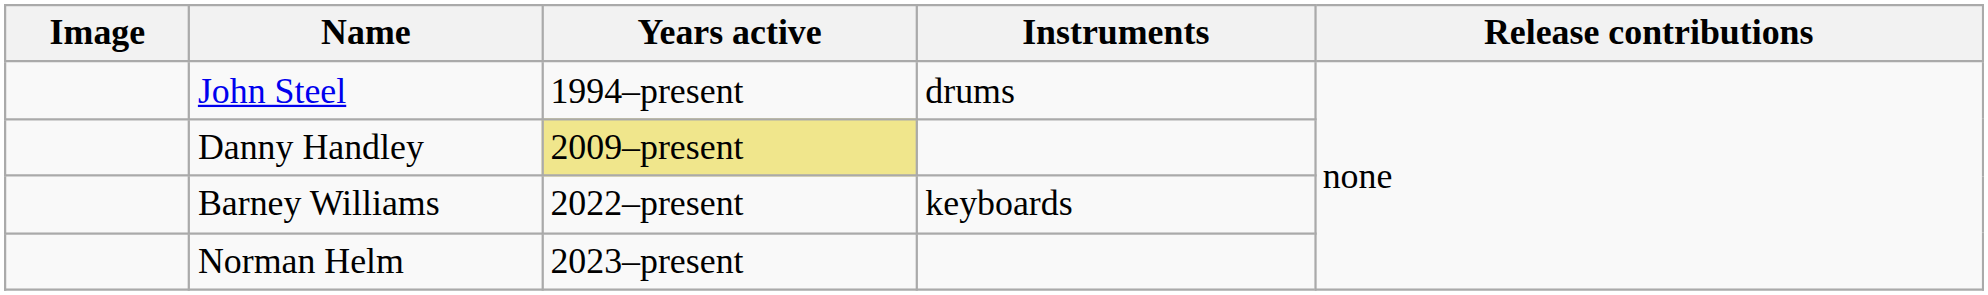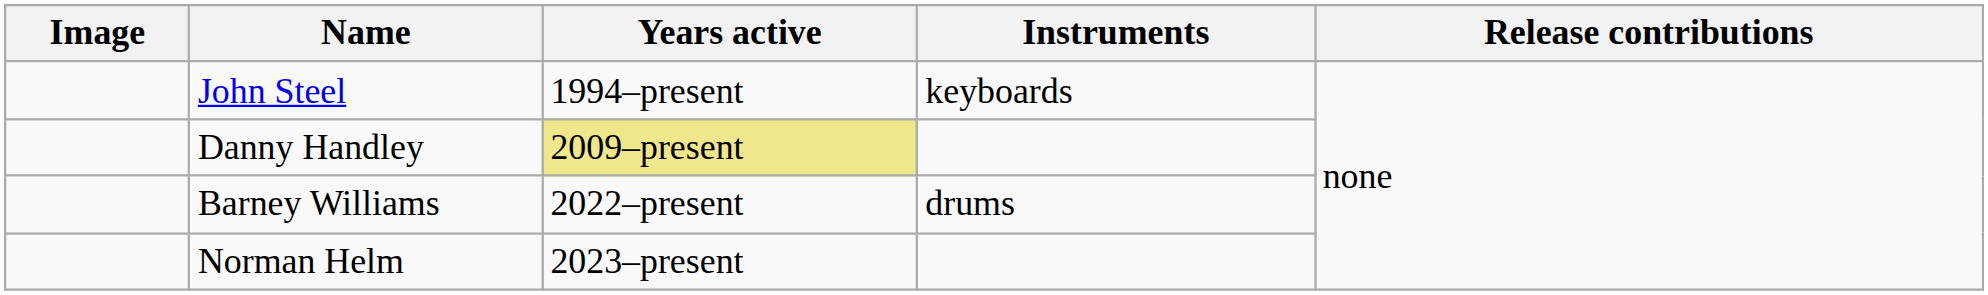John Steel | Instruments: drums -> keyboards
Barney Williams | Instruments: keyboards -> drums
